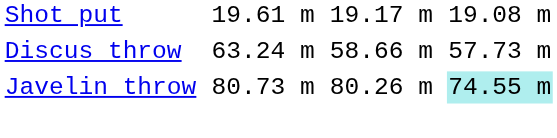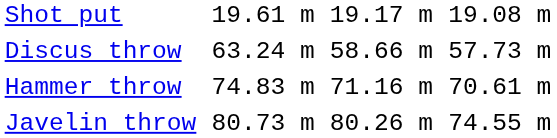+ row: Hammer throw | 74.83 m | 71.16 m | 70.61 m
Javelin throw | column 7: paleturquoise background -> no background
